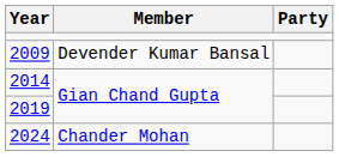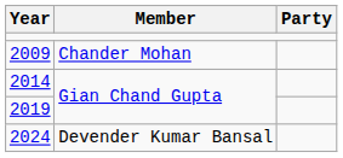2009 | Member: Devender Kumar Bansal -> Chander Mohan
2024 | Member: Chander Mohan -> Devender Kumar Bansal
